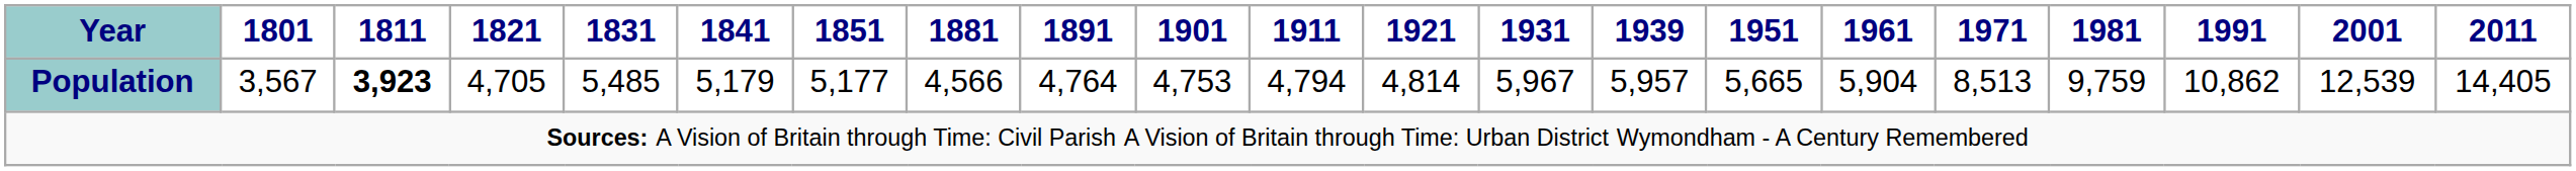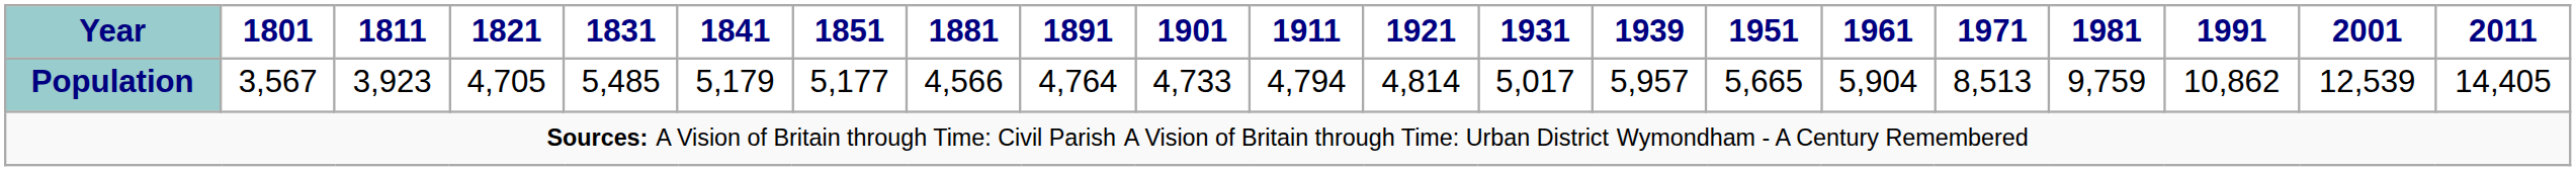Population | 1811: bold -> normal
Population | 1901: 4,753 -> 4,733
Population | 1931: 5,967 -> 5,017
